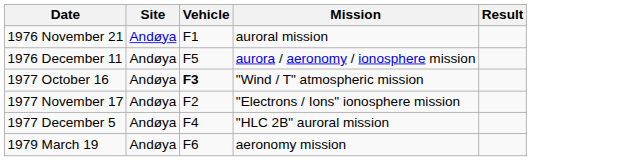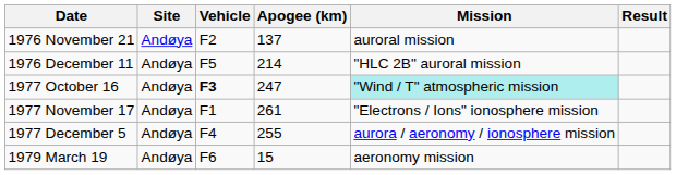+ column: Apogee (km) | 137 | 214 | 247 | 261 | 255 | 15
1976 November 21 | Vehicle: F1 -> F2
1976 December 11 | Mission: aurora / aeronomy / ionosphere mission -> "HLC 2B" auroral mission
1977 October 16 | Mission: no background -> paleturquoise background
1977 November 17 | Vehicle: F2 -> F1
1977 December 5 | Mission: "HLC 2B" auroral mission -> aurora / aeronomy / ionosphere mission
